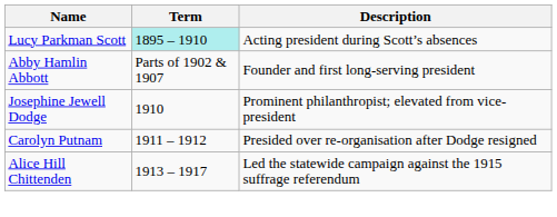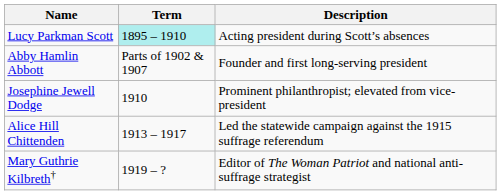- row: Carolyn Putnam | 1911 – 1912 | Presided over re-organisation after Dodge resigned
+ row: Mary Guthrie Kilbreth† | 1919 – ? | Editor of The Woman Patriot and national anti-suffrage strategist
